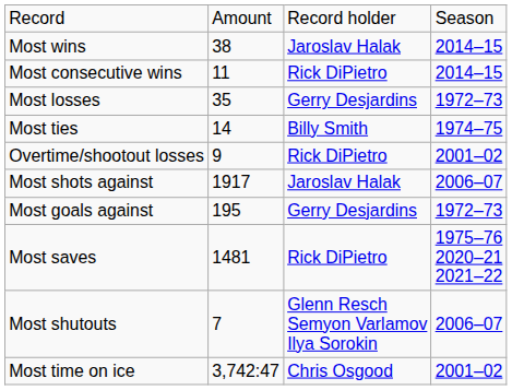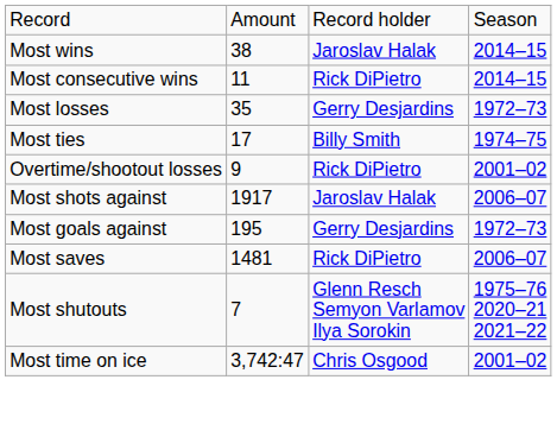Most ties | column 2: 14 -> 17
Most saves | column 4: 1975–76 2020–21 2021–22 -> 2006–07
Most shutouts | column 4: 2006–07 -> 1975–76 2020–21 2021–22
